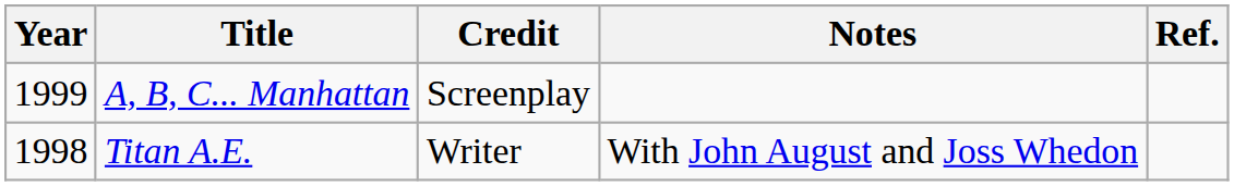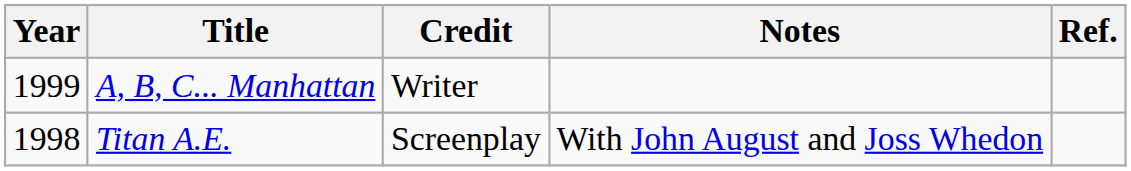A, B, C... Manhattan | Credit: Screenplay -> Writer
Titan A.E. | Credit: Writer -> Screenplay
